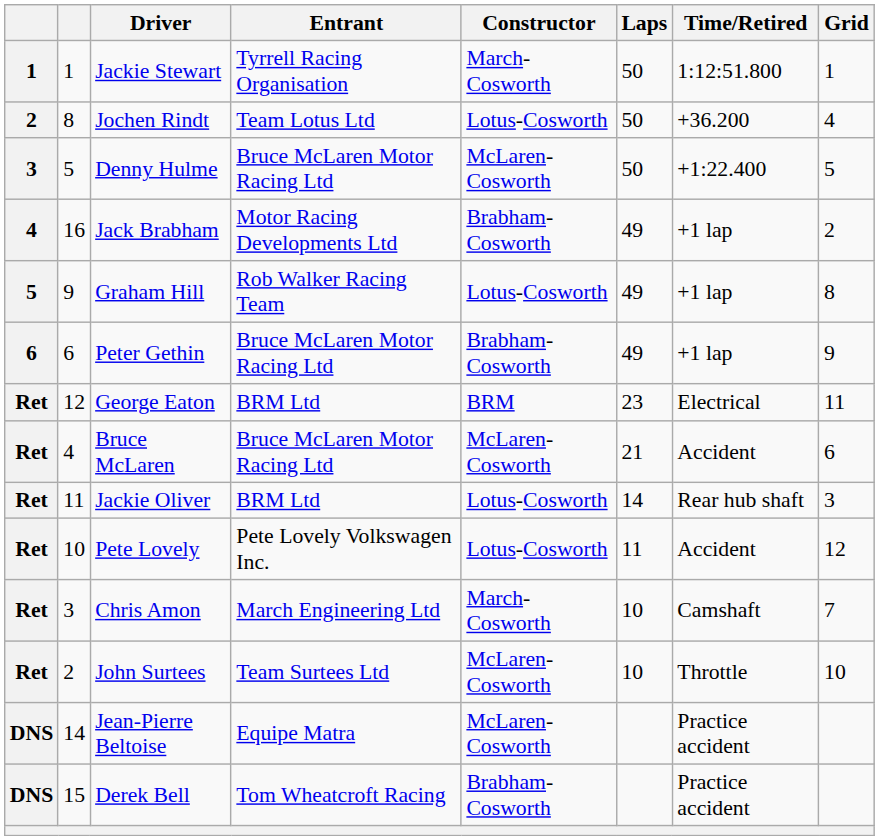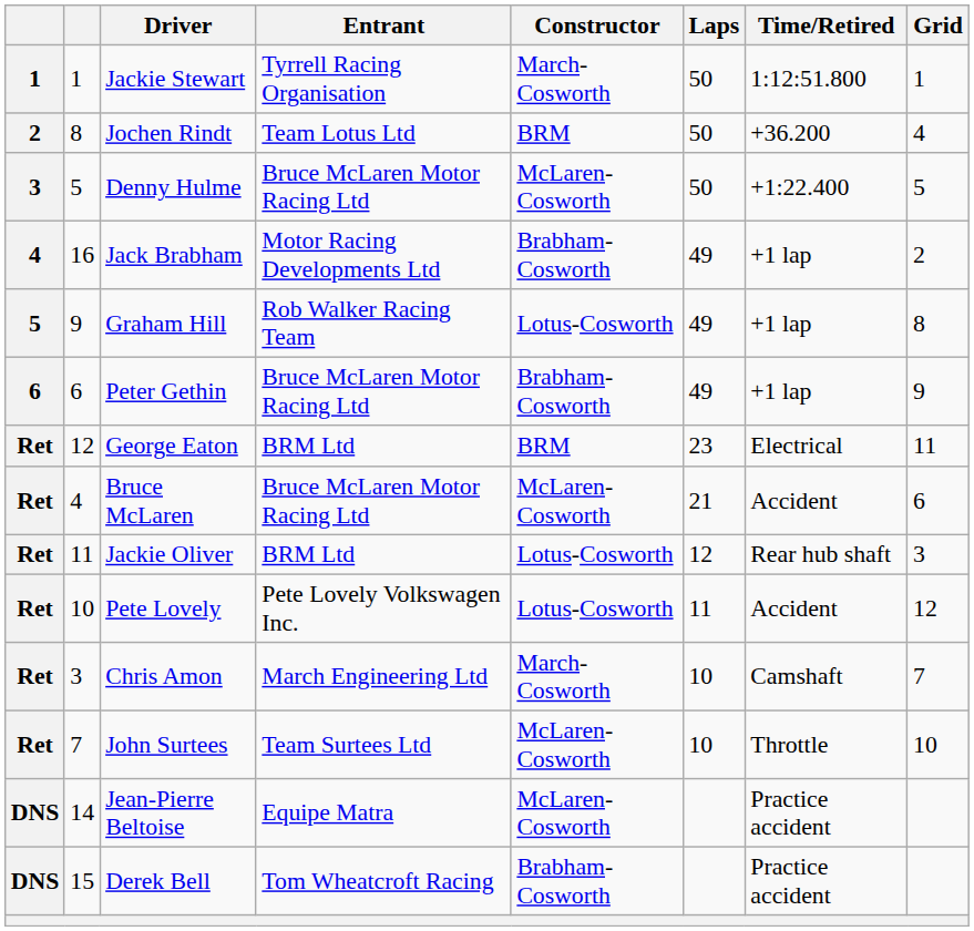Jochen Rindt | Constructor: Lotus-Cosworth -> BRM
Jackie Oliver | Laps: 14 -> 12
John Surtees | column 2: 2 -> 7
